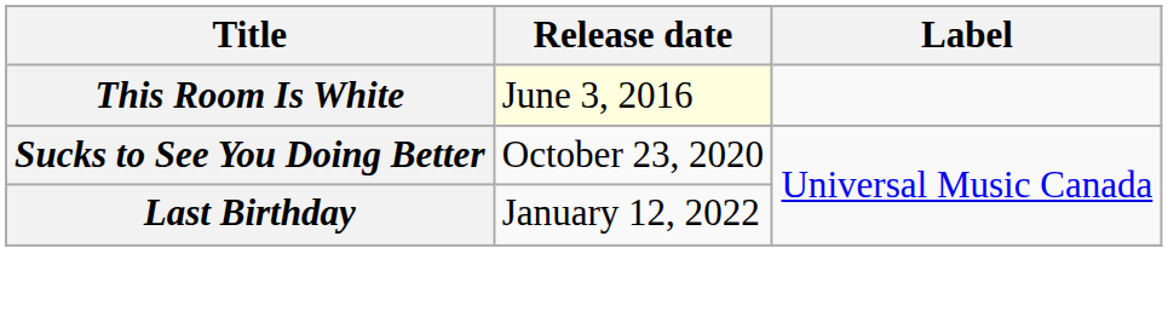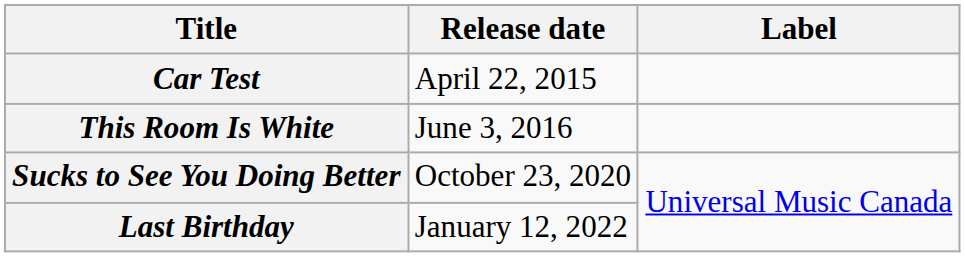+ row: Car Test | April 22, 2015
This Room Is White | Release date: lightyellow background -> no background
